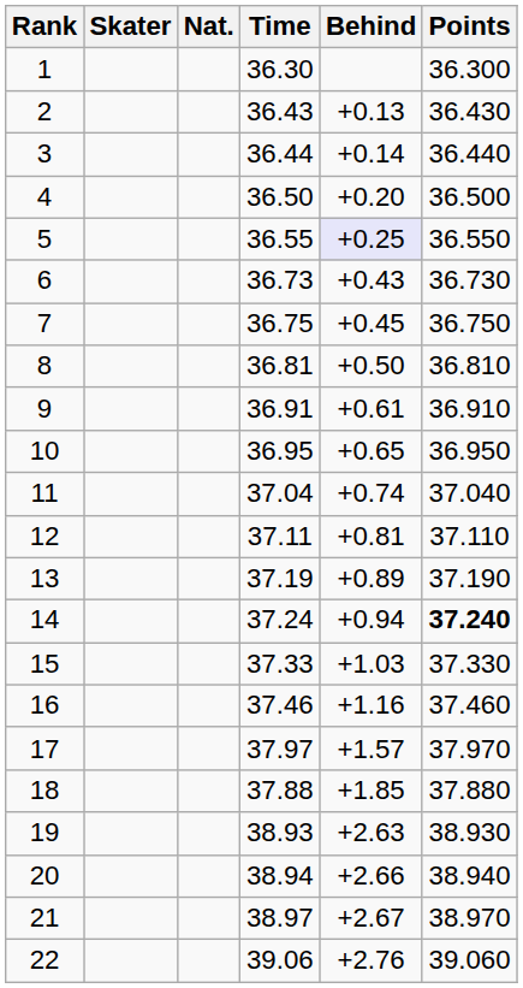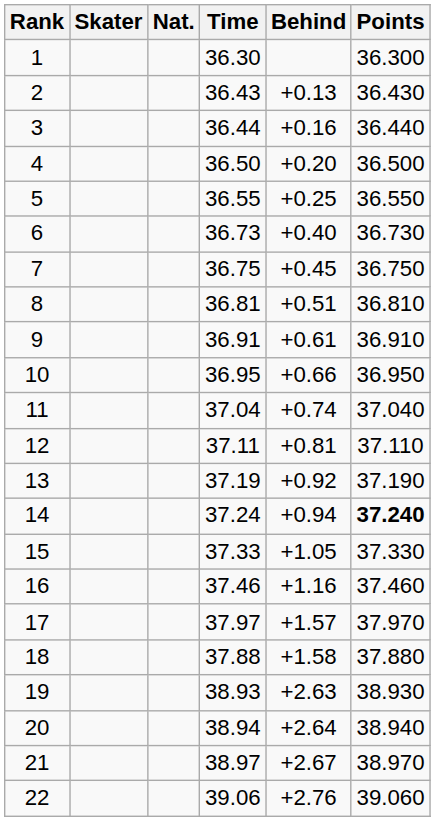3 | Behind: +0.14 -> +0.16
5 | Behind: lavender background -> no background
6 | Behind: +0.43 -> +0.40
8 | Behind: +0.50 -> +0.51
10 | Behind: +0.65 -> +0.66
13 | Behind: +0.89 -> +0.92
15 | Behind: +1.03 -> +1.05
18 | Behind: +1.85 -> +1.58
20 | Behind: +2.66 -> +2.64
